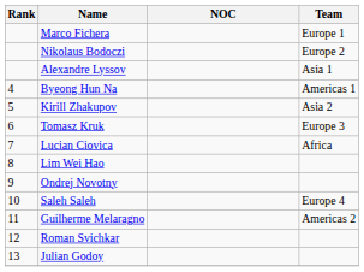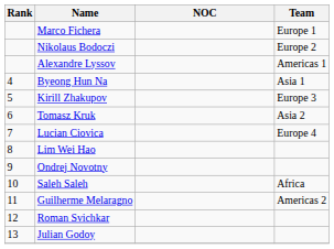Alexandre Lyssov | Team: Asia 1 -> Americas 1
Byeong Hun Na | Team: Americas 1 -> Asia 1
Kirill Zhakupov | Team: Asia 2 -> Europe 3
Tomasz Kruk | Team: Europe 3 -> Asia 2
Lucian Ciovica | Team: Africa -> Europe 4
Saleh Saleh | Team: Europe 4 -> Africa
